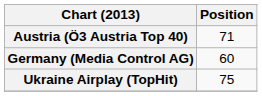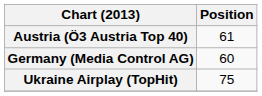Austria (Ö3 Austria Top 40) | Position: 71 -> 61
